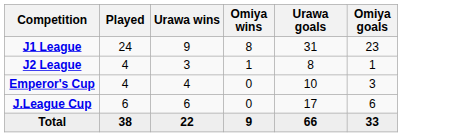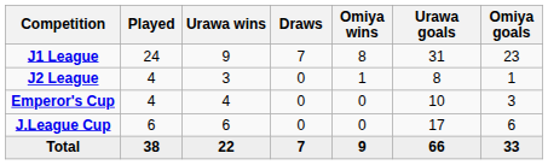+ column: Draws | 7 | 0 | 0 | 0 | 7
